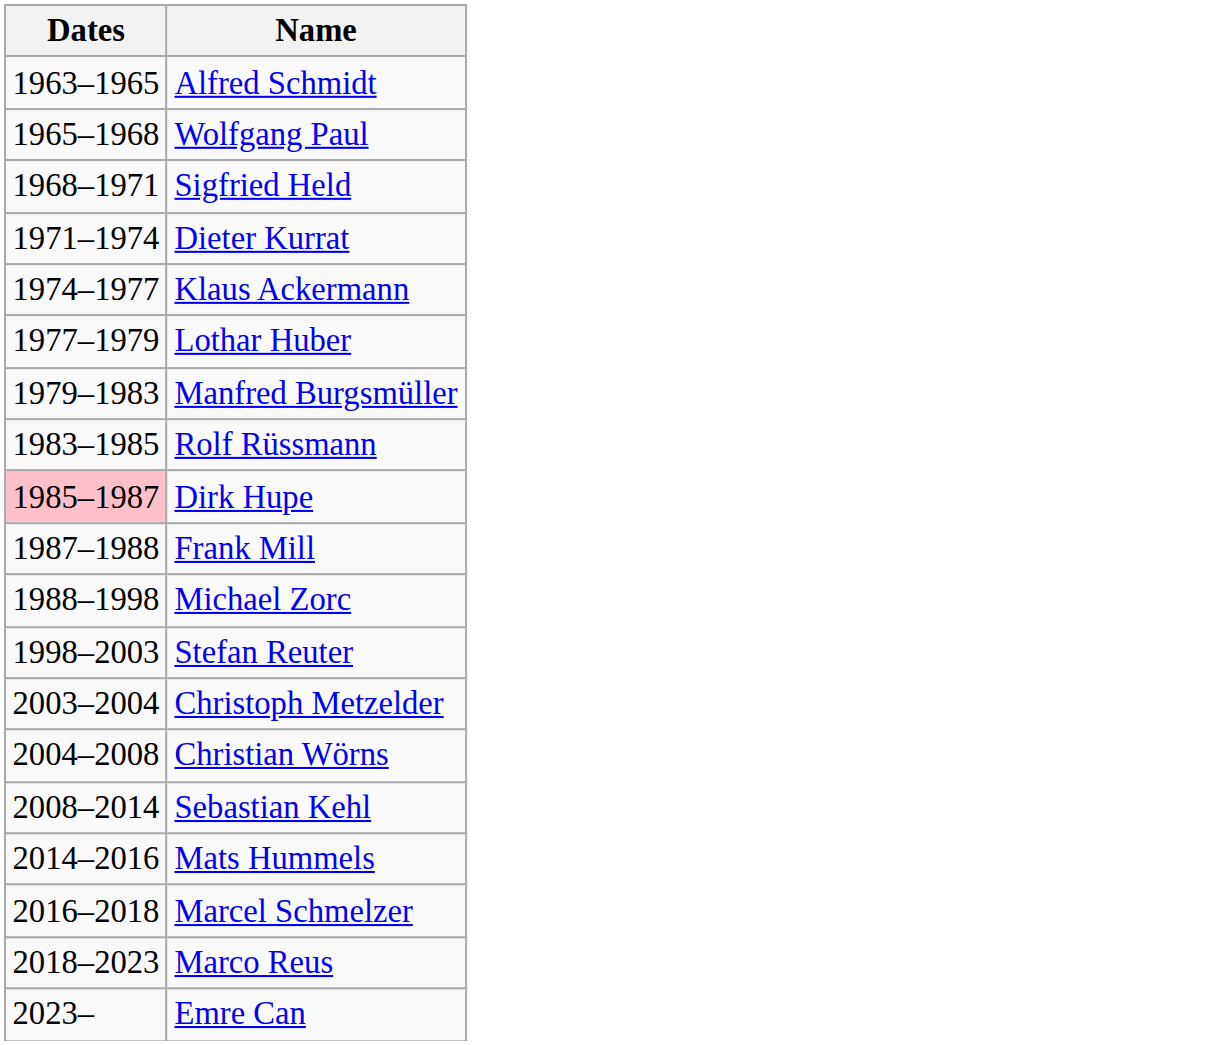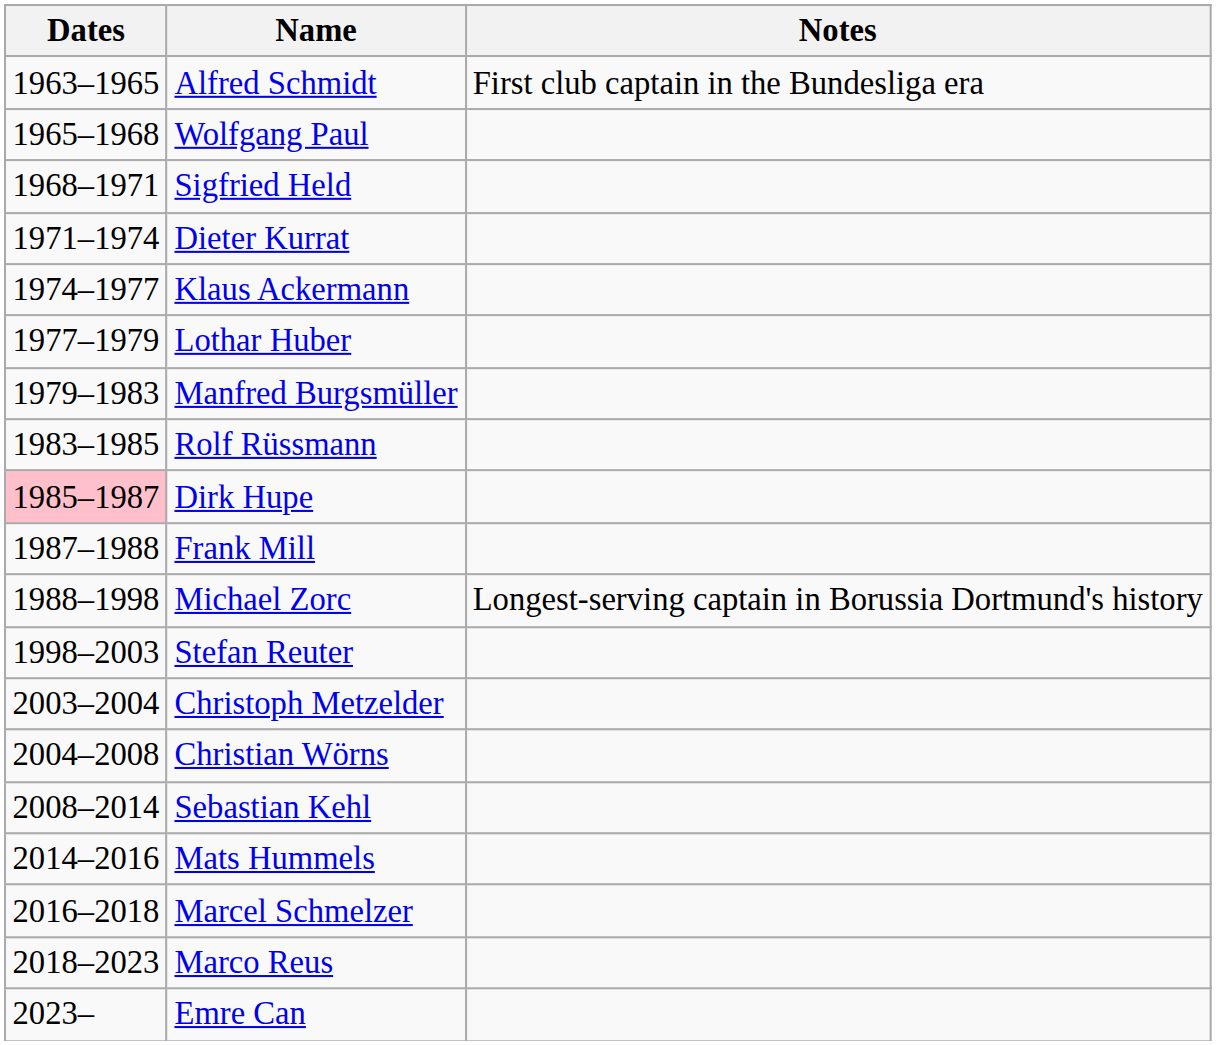+ column: Notes | First club captain in the Bundesliga era | Longest-serving captain in Borussia Dortmund's history
